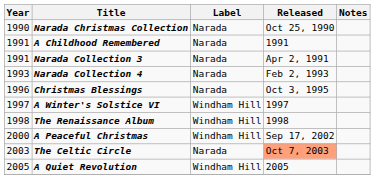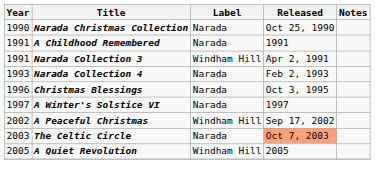Narada Collection 3 | Label: Narada -> Windham Hill
A Winter's Solstice VI | Label: Windham Hill -> Narada
- row: 1998 | The Renaissance Album | Windham Hill | 1998
A Peaceful Christmas | Year: 2000 -> 2002
